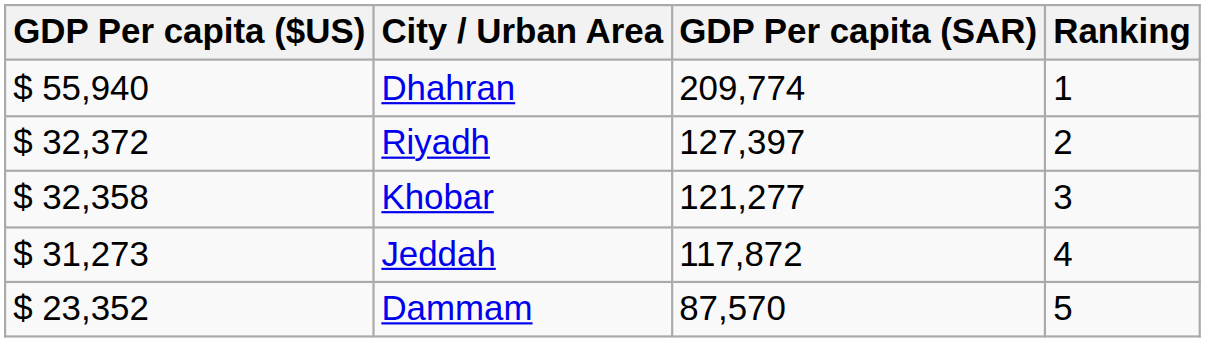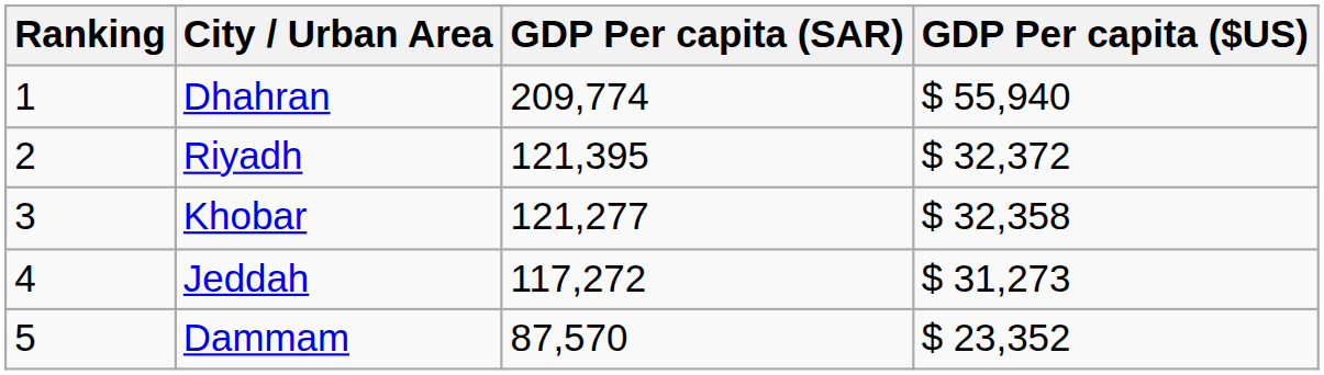columns swapped: Ranking <-> GDP Per capita ($US)
Riyadh | GDP Per capita (SAR): 127,397 -> 121,395
Jeddah | GDP Per capita (SAR): 117,872 -> 117,272
